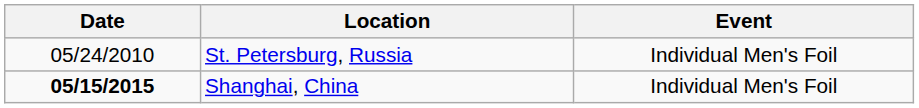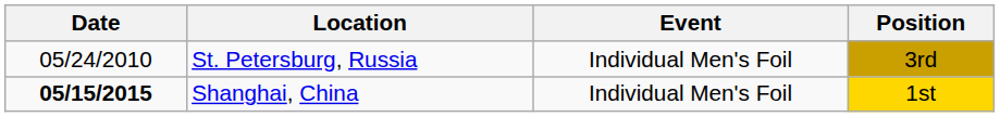+ column: Position | 3rd | 1st
